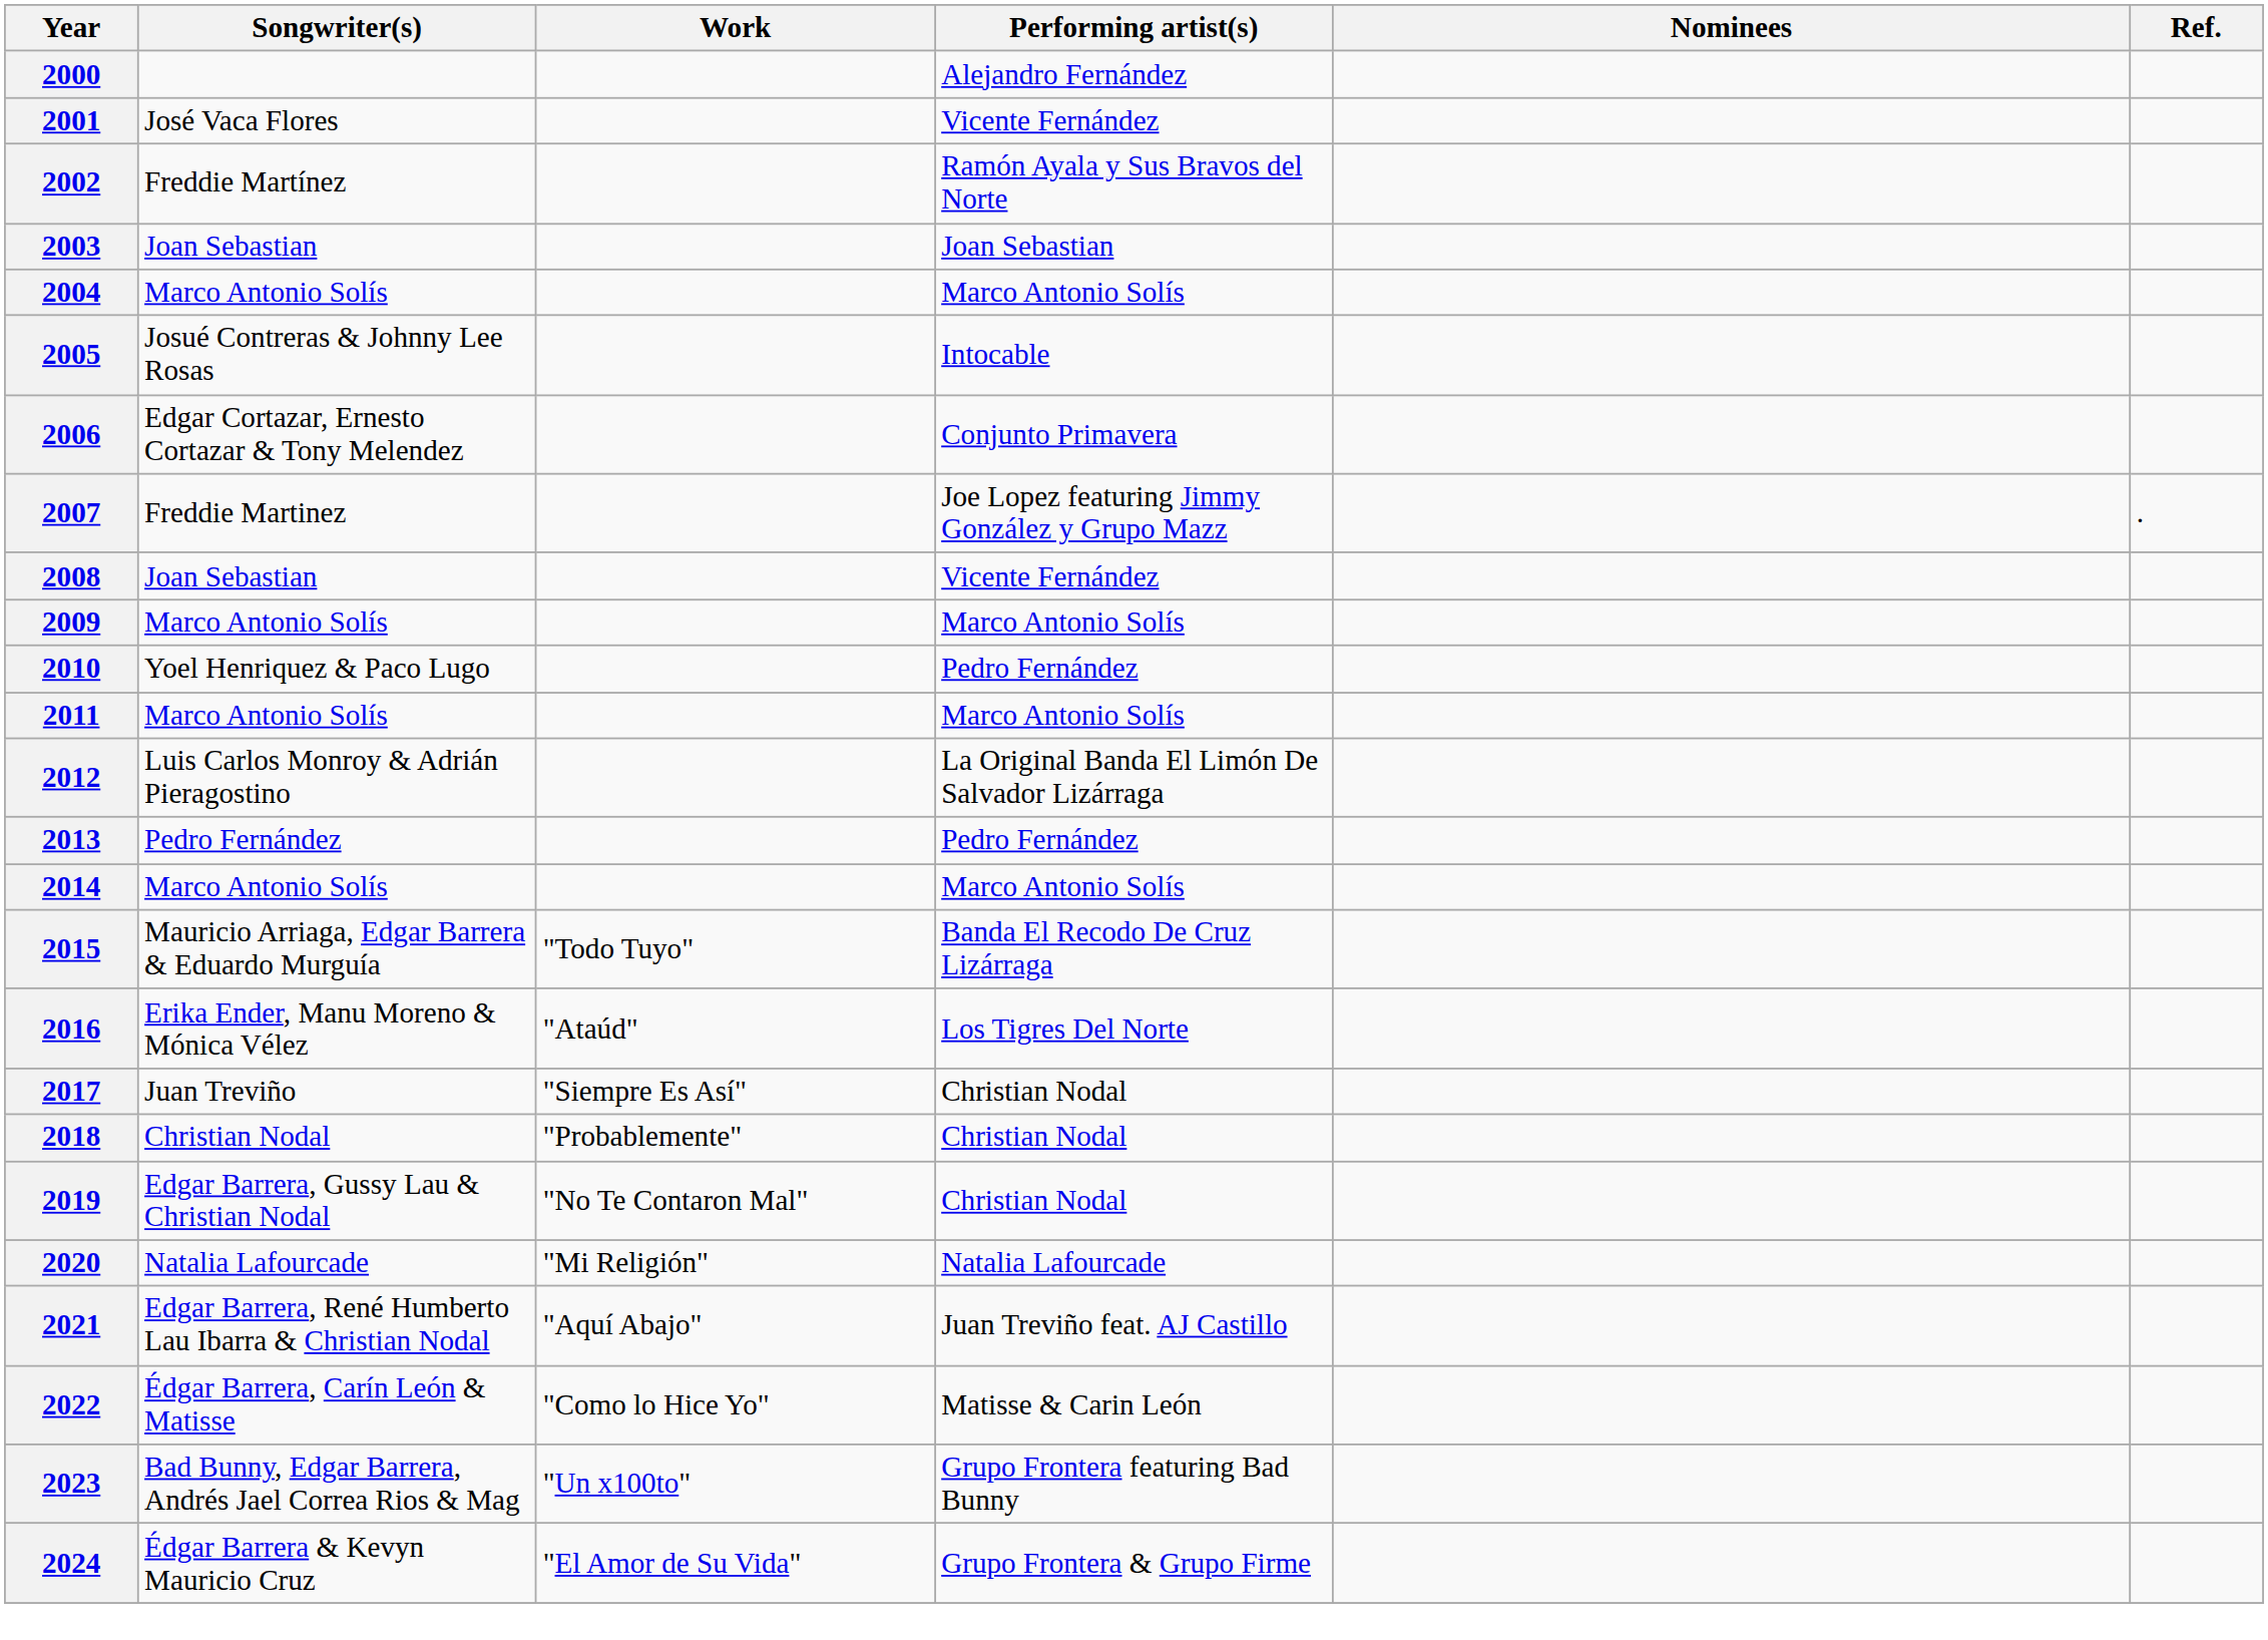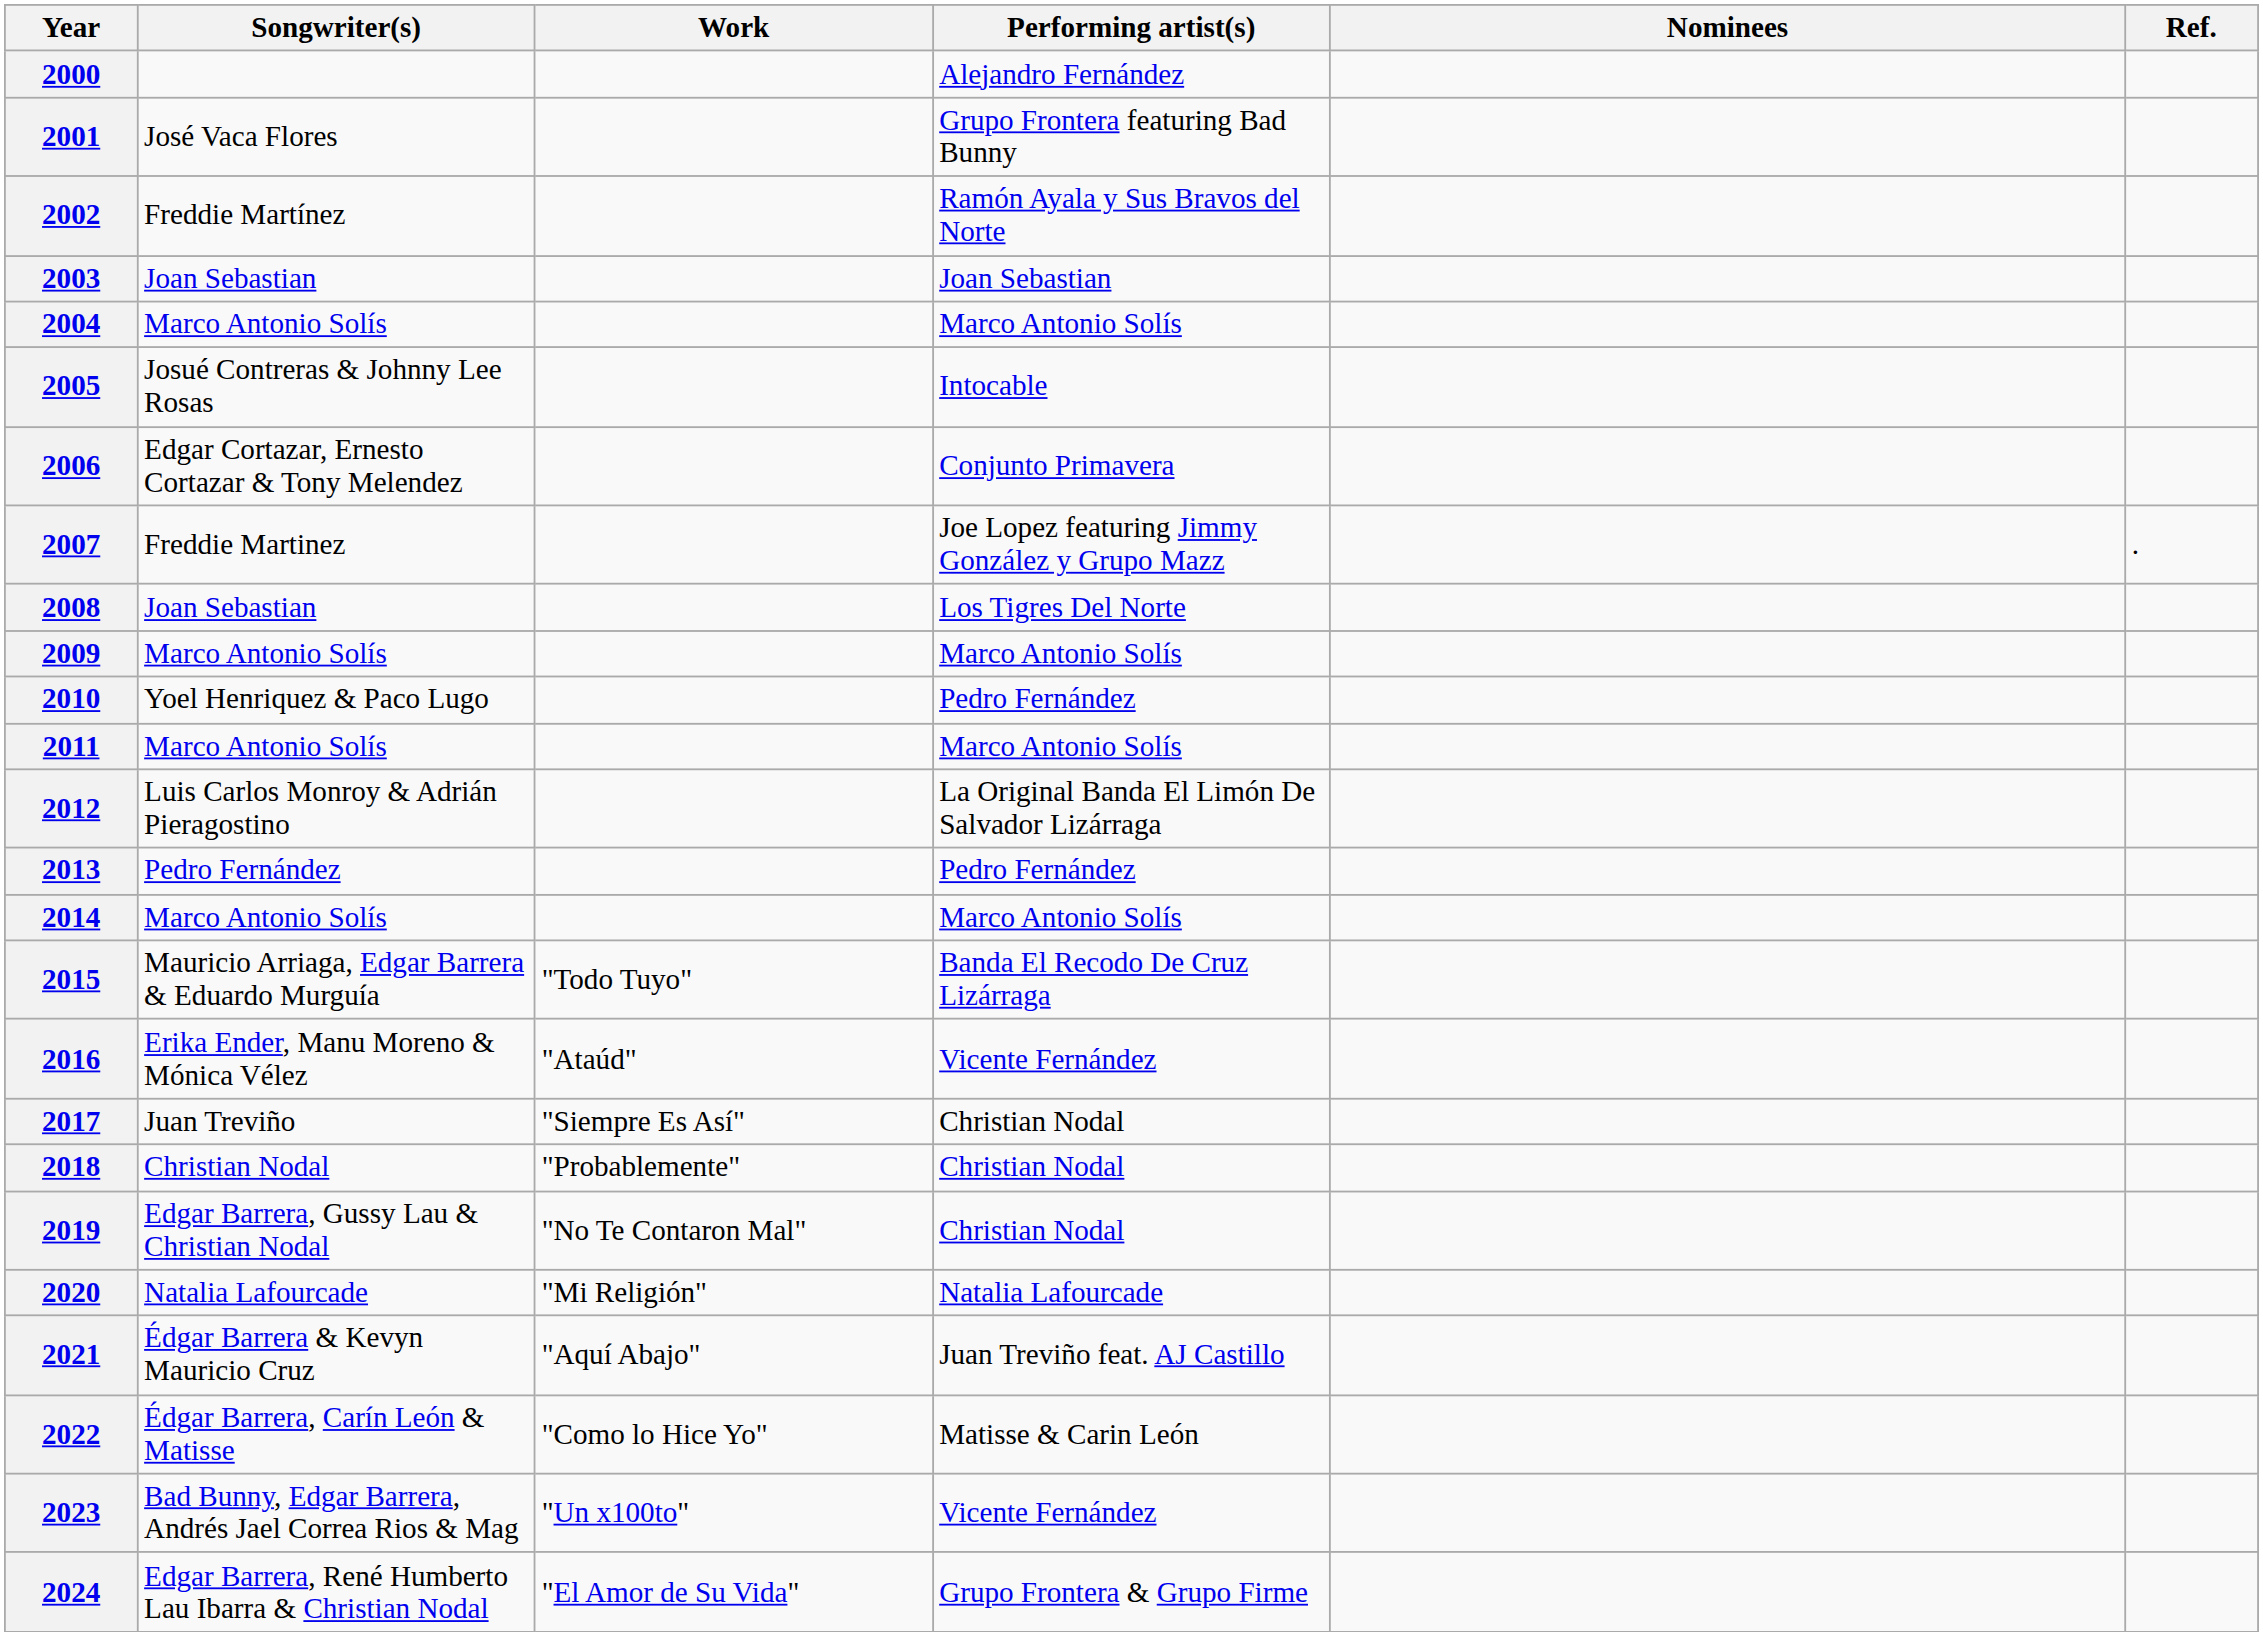2001 | Performing artist(s): Vicente Fernández -> Grupo Frontera featuring Bad Bunny
2008 | Performing artist(s): Vicente Fernández -> Los Tigres Del Norte
2016 | Performing artist(s): Los Tigres Del Norte -> Vicente Fernández
2021 | Songwriter(s): Edgar Barrera, René Humberto Lau Ibarra & Christian Nodal -> Édgar Barrera & Kevyn Mauricio Cruz
2023 | Performing artist(s): Grupo Frontera featuring Bad Bunny -> Vicente Fernández
2024 | Songwriter(s): Édgar Barrera & Kevyn Mauricio Cruz -> Edgar Barrera, René Humberto Lau Ibarra & Christian Nodal
